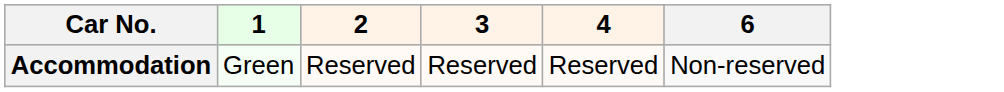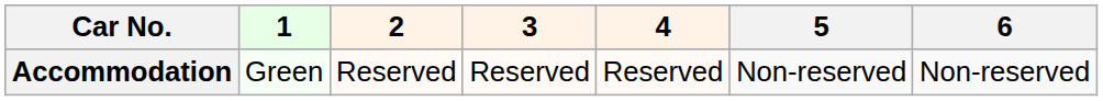+ column: 5 | Non-reserved
